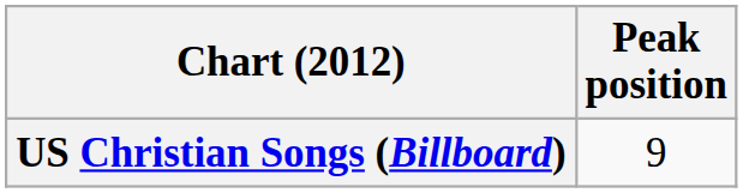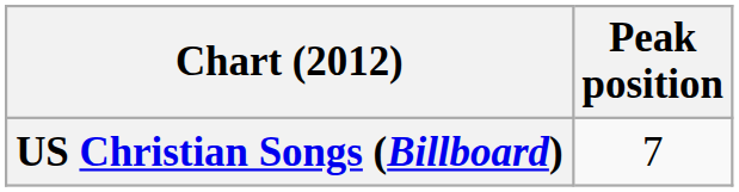US Christian Songs (Billboard) | Peak position: 9 -> 7
